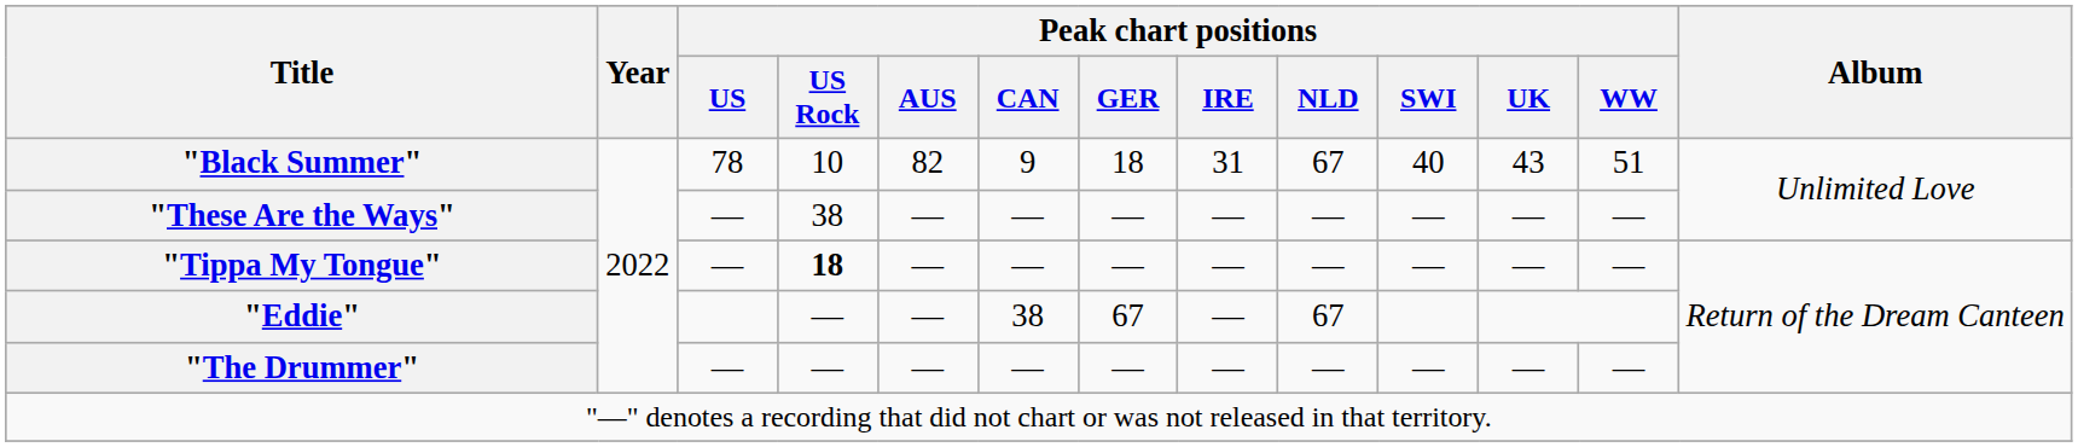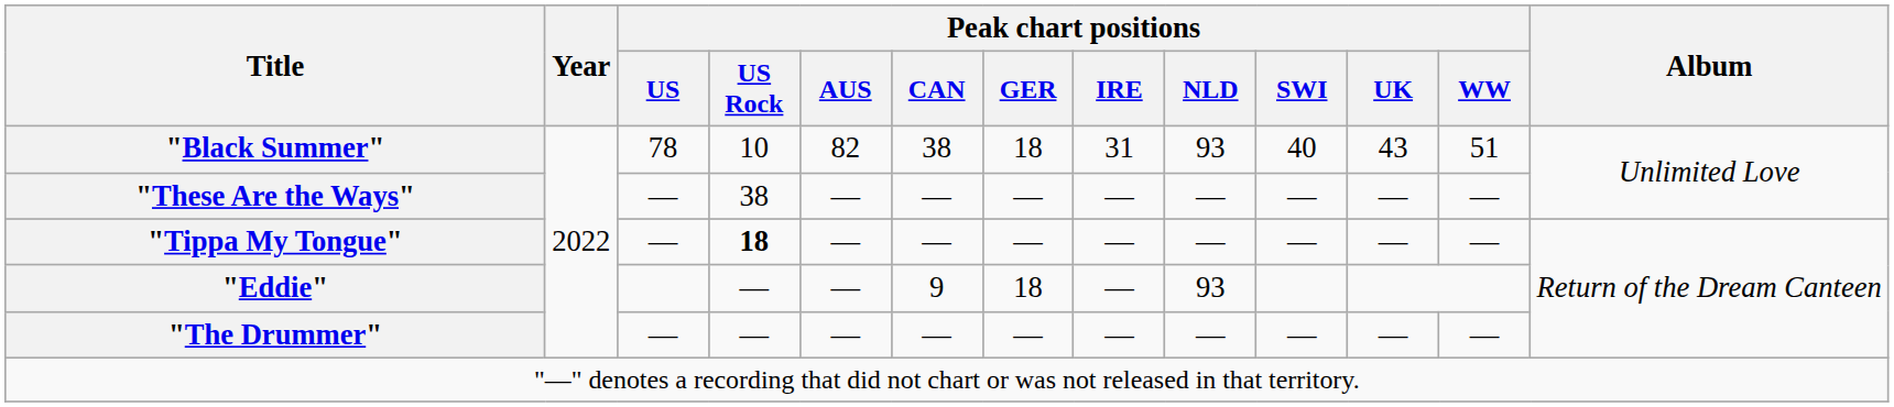"Black Summer" | Peak chart positions / CAN: 9 -> 38
"Black Summer" | Peak chart positions / NLD: 67 -> 93
"Eddie" | Peak chart positions / CAN: 38 -> 9
"Eddie" | Peak chart positions / GER: 67 -> 18
"Eddie" | Peak chart positions / NLD: 67 -> 93
